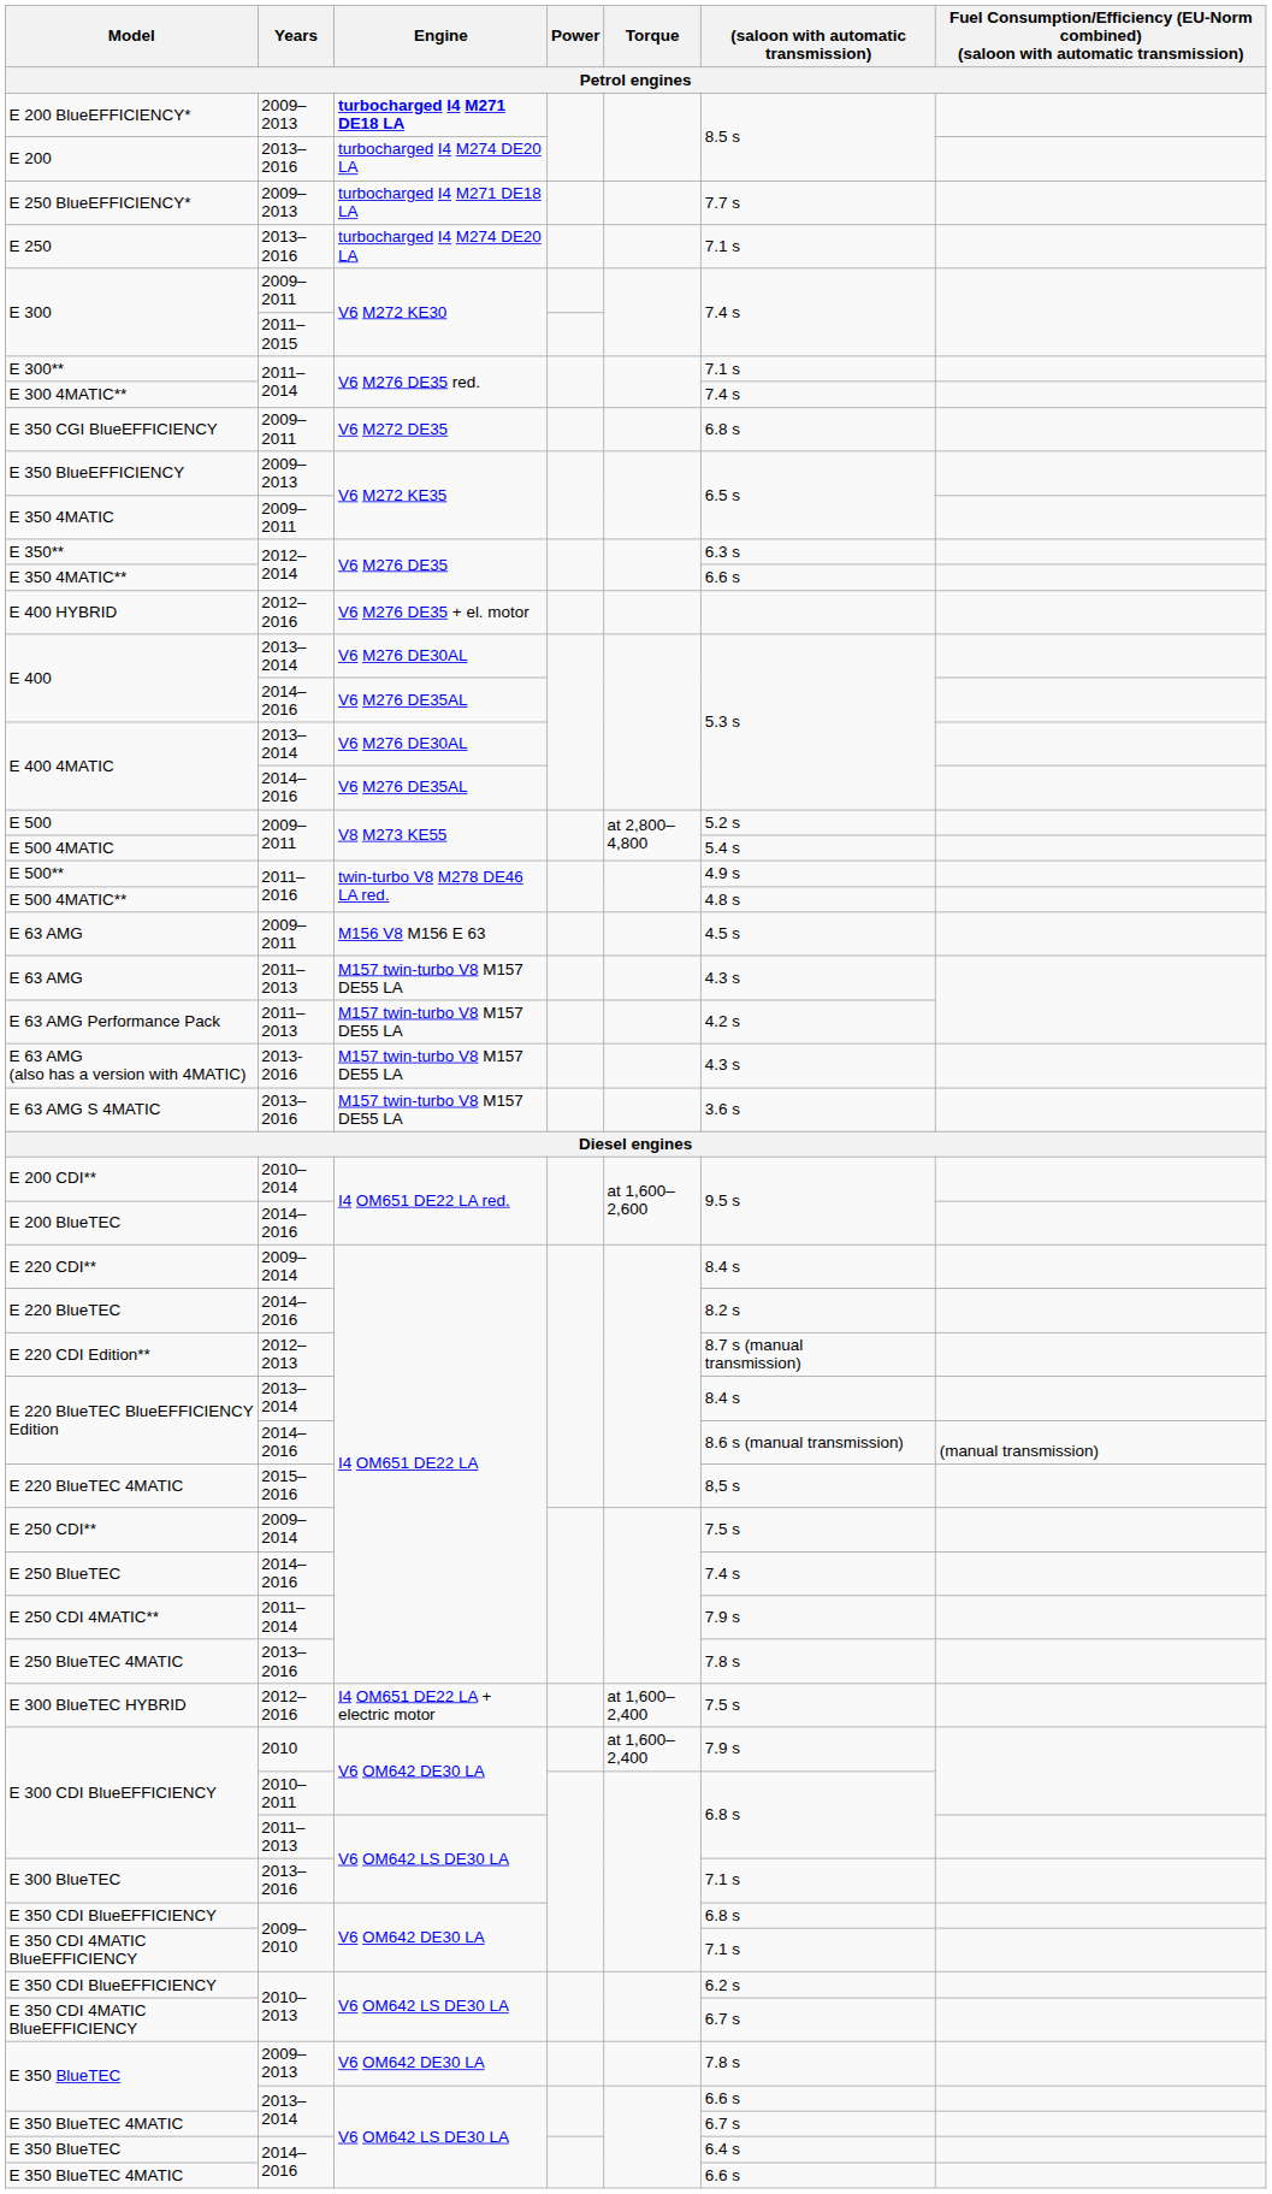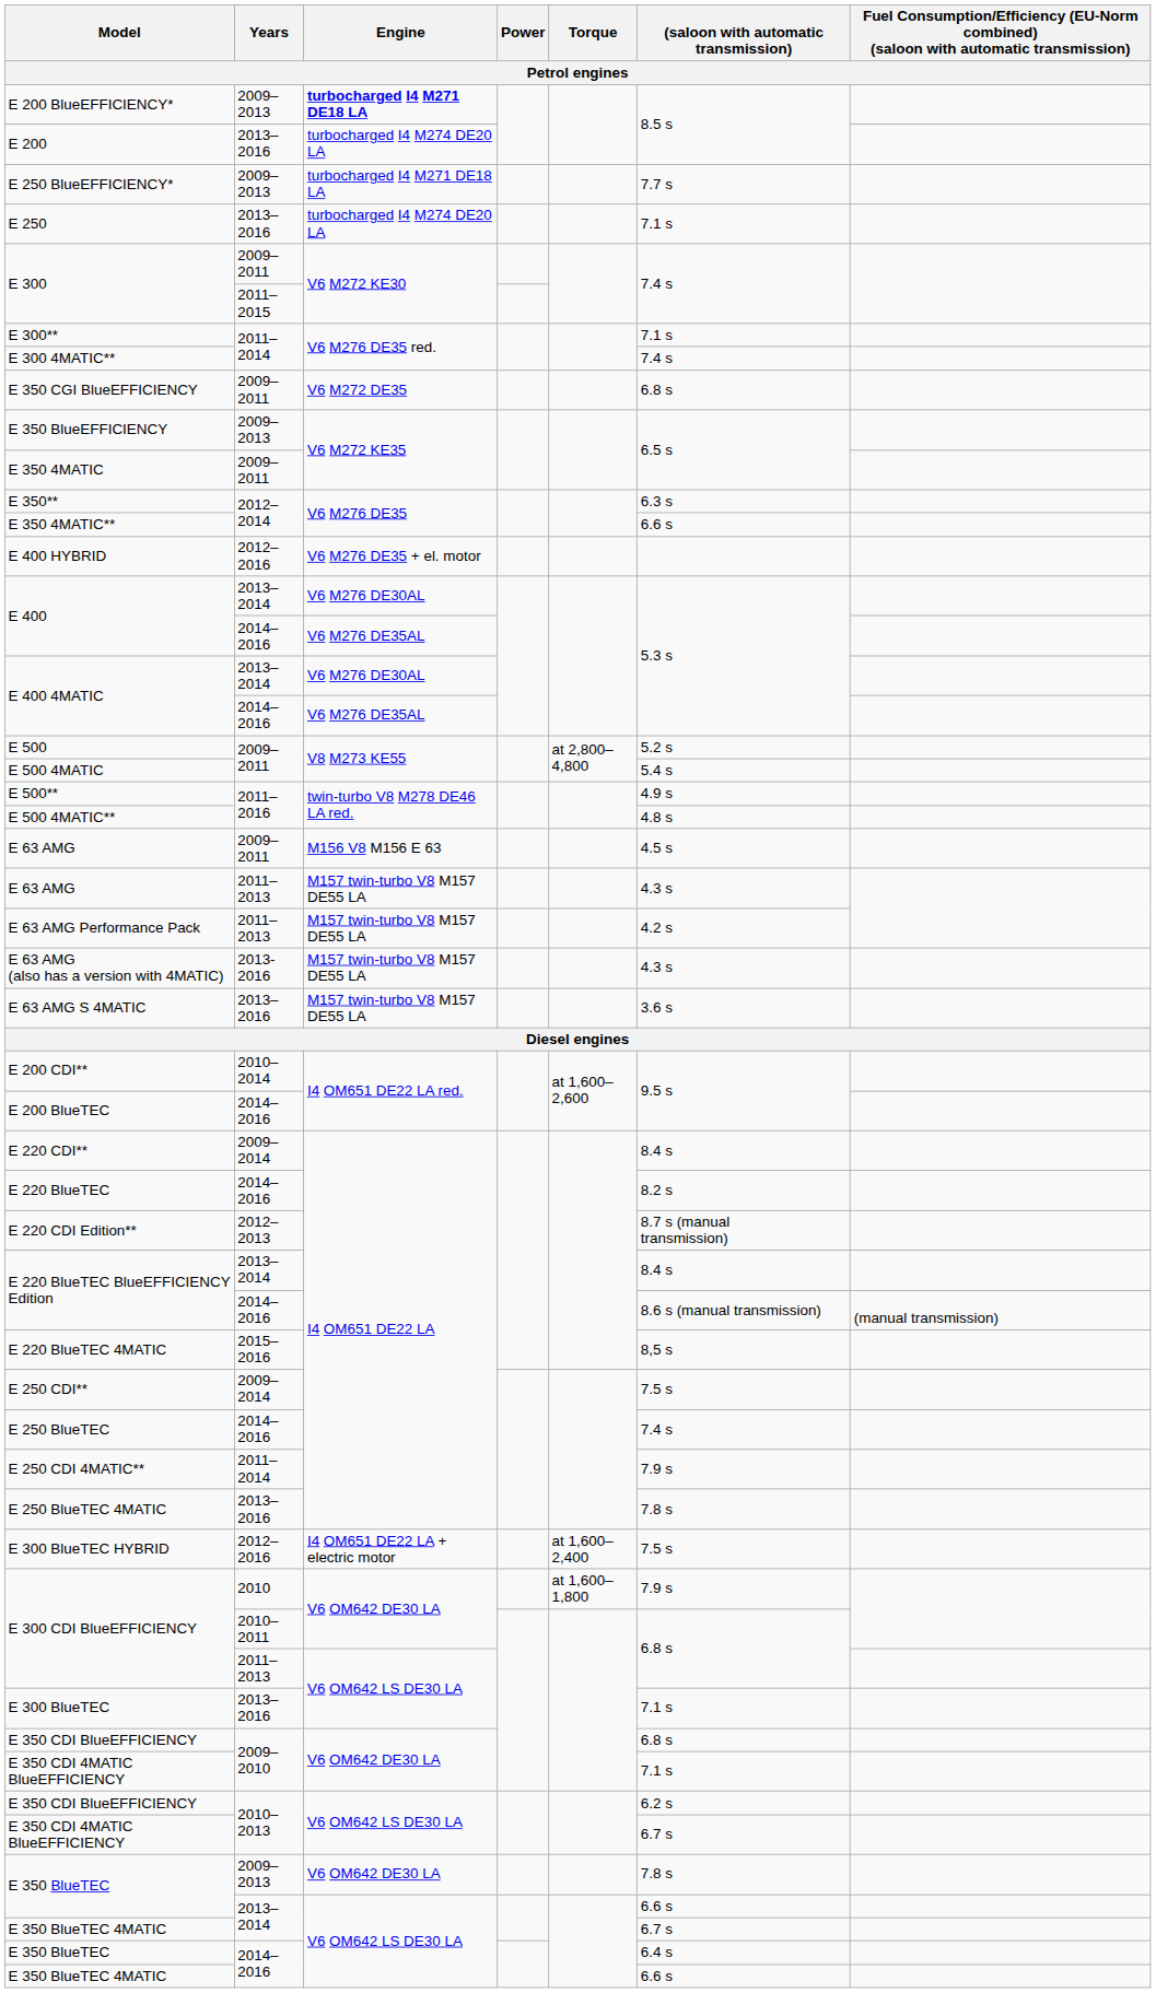E 300 CDI BlueEFFICIENCY / 2010 | Torque: at 1,600–2,400 -> at 1,600–1,800
